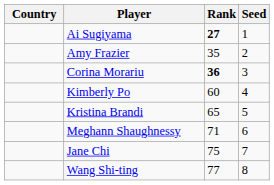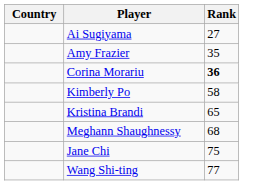- column: Seed | 1 | 2 | 3 | 4 | 5 | 6 | 7 | 8
Ai Sugiyama | Rank: bold -> normal
Kimberly Po | Rank: 60 -> 58
Meghann Shaughnessy | Rank: 71 -> 68
